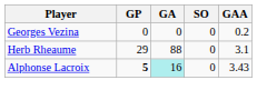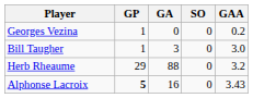Georges Vezina | GP: 0 -> 1
+ row: Bill Taugher | 1 | 3 | 0 | 3.0
Herb Rheaume | GAA: 3.1 -> 3.2
Alphonse Lacroix | GA: paleturquoise background -> no background
